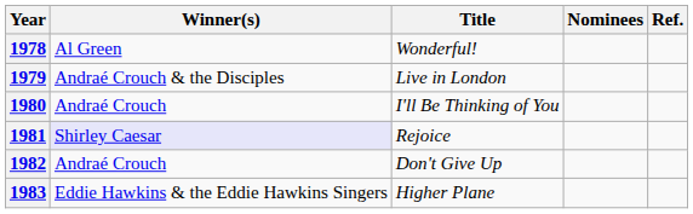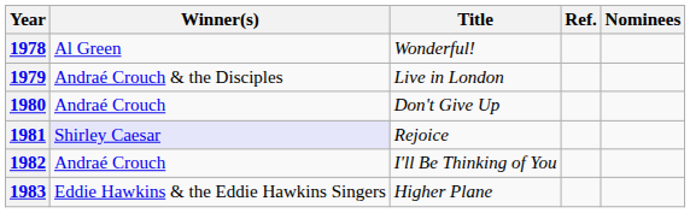columns swapped: Nominees <-> Ref.
1980 | Title: I'll Be Thinking of You -> Don't Give Up
1982 | Title: Don't Give Up -> I'll Be Thinking of You
